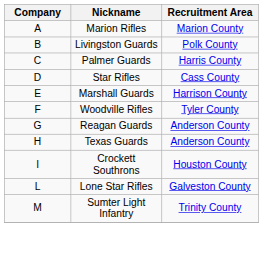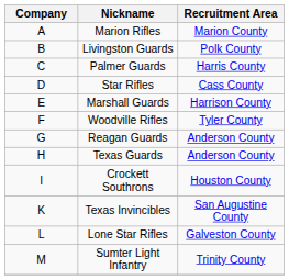+ row: K | Texas Invincibles | San Augustine County
